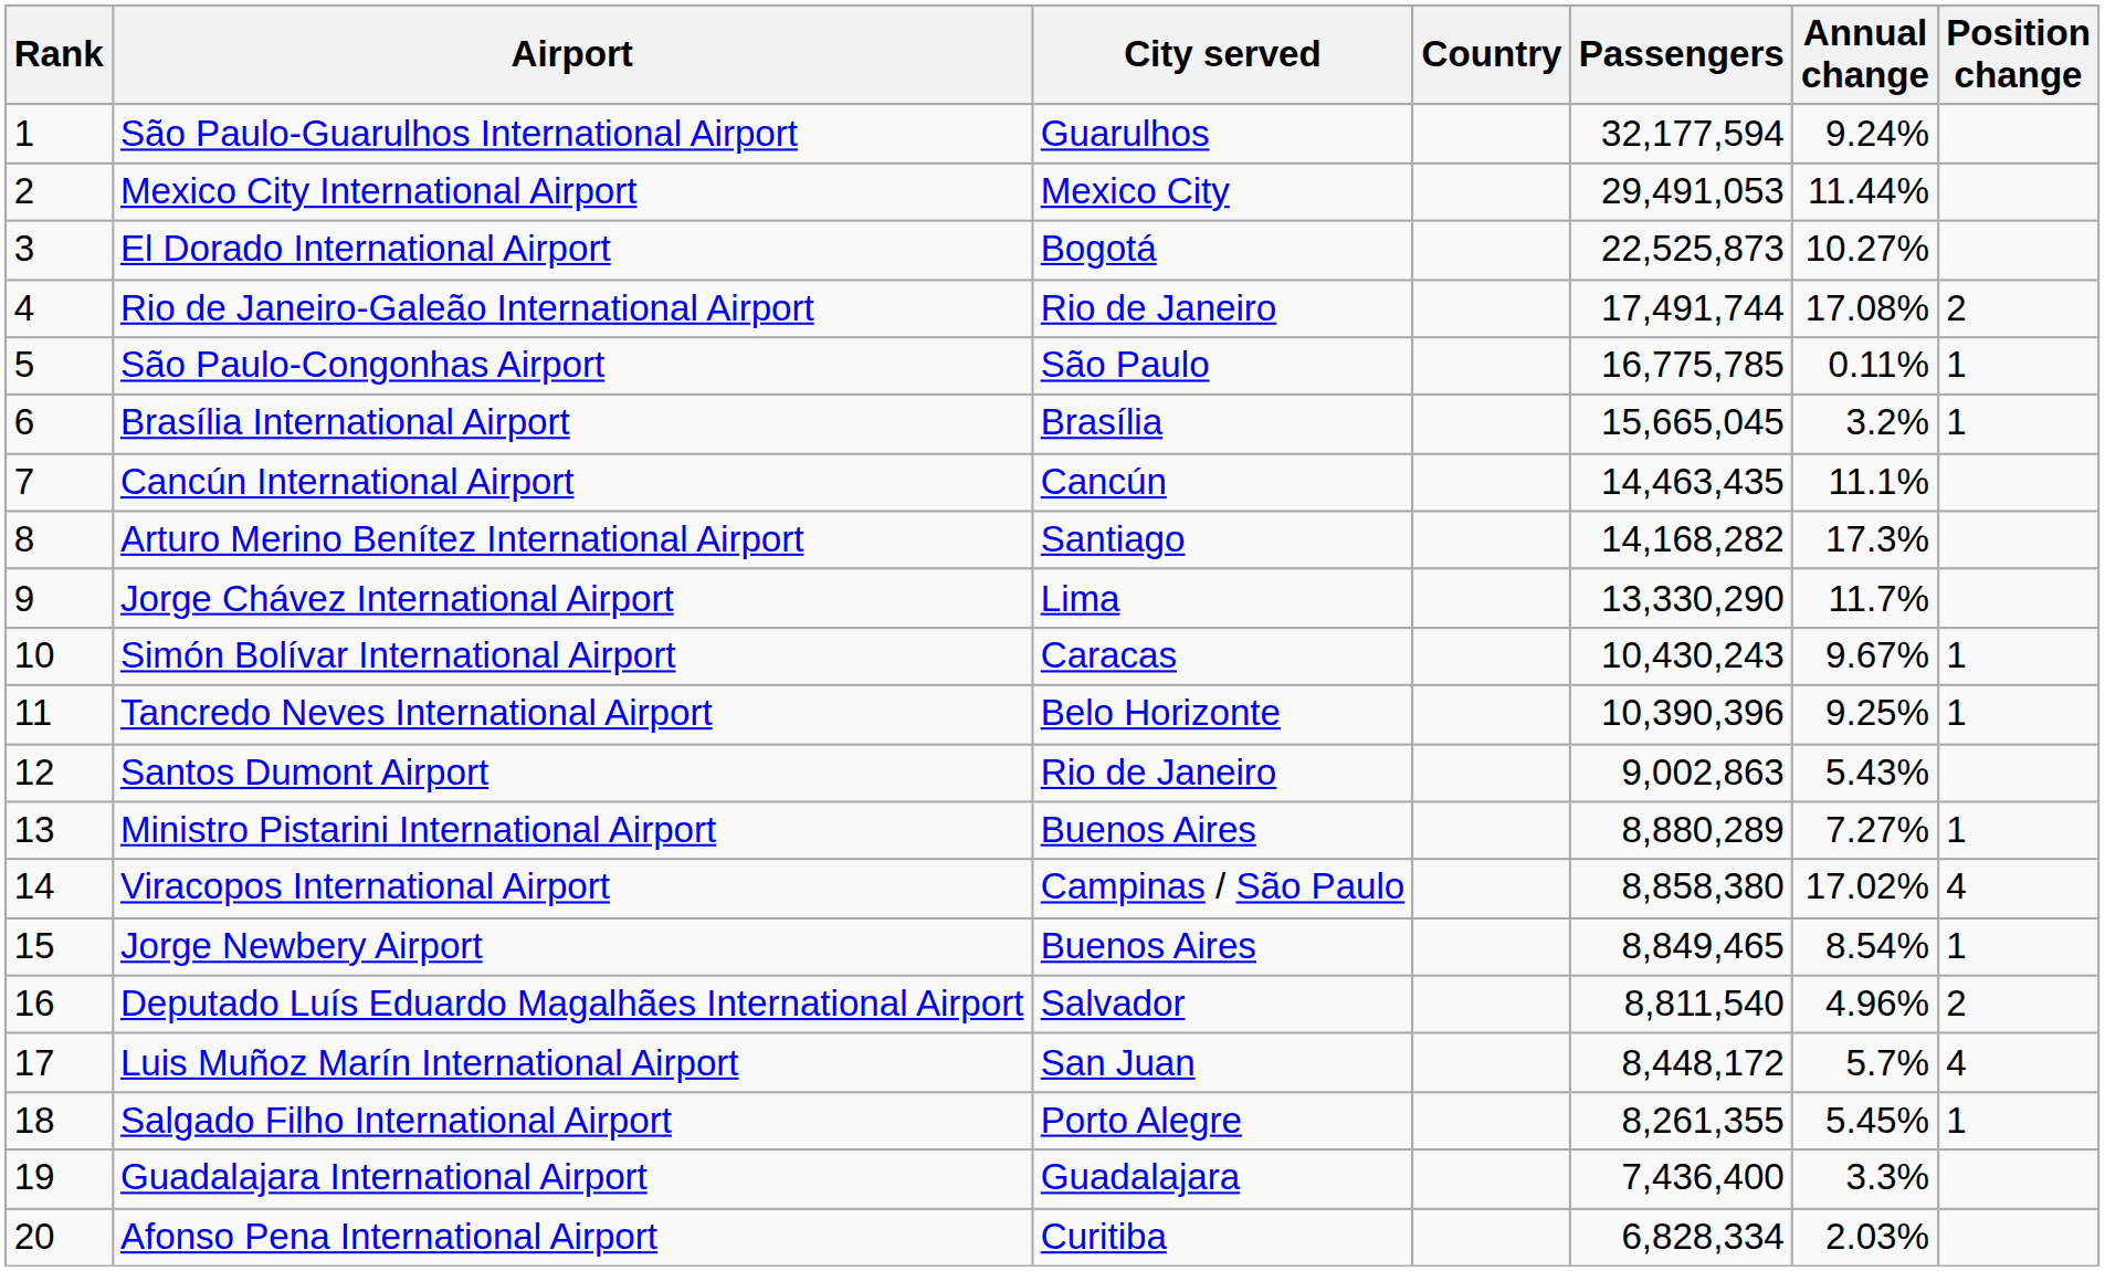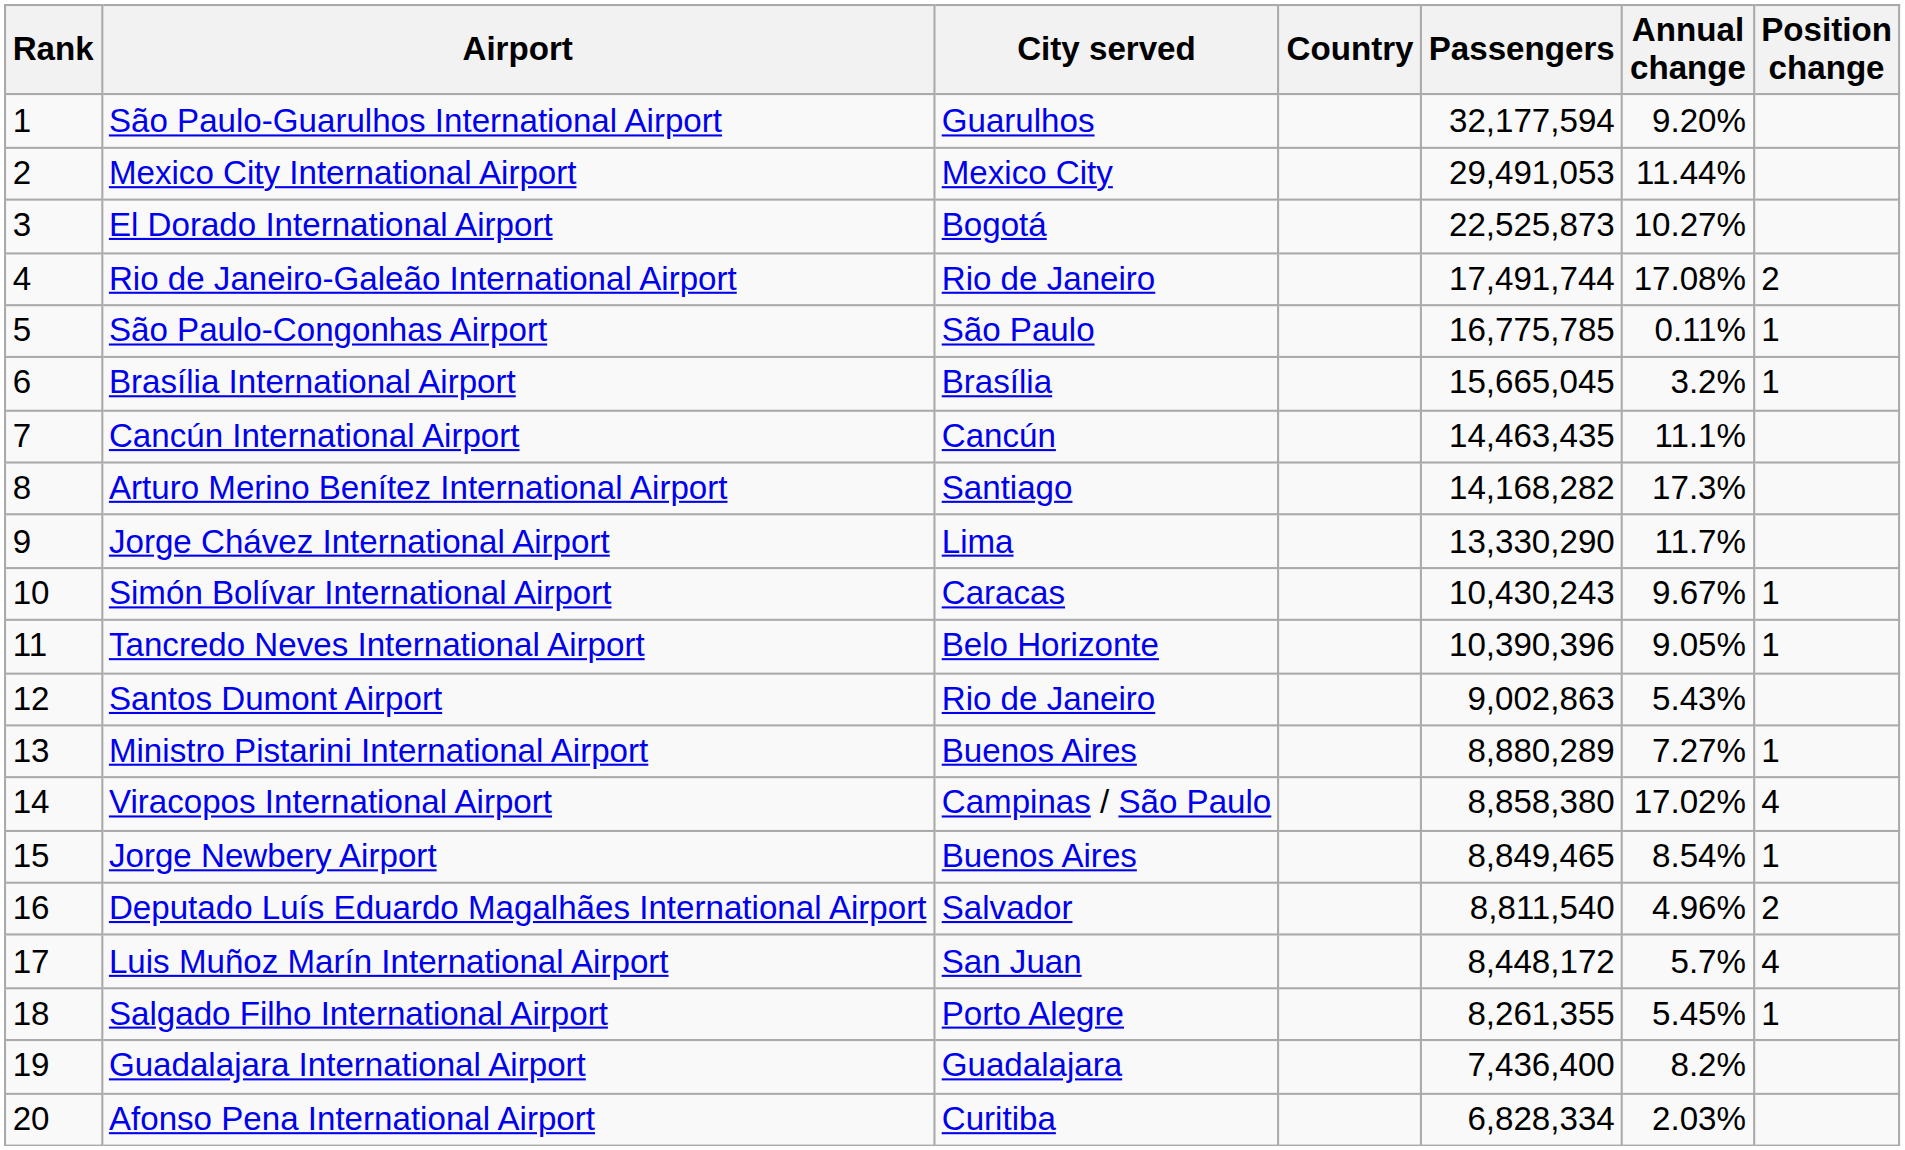São Paulo-Guarulhos International Airport | Annual change: 9.24% -> 9.20%
Tancredo Neves International Airport | Annual change: 9.25% -> 9.05%
Guadalajara International Airport | Annual change: 3.3% -> 8.2%
